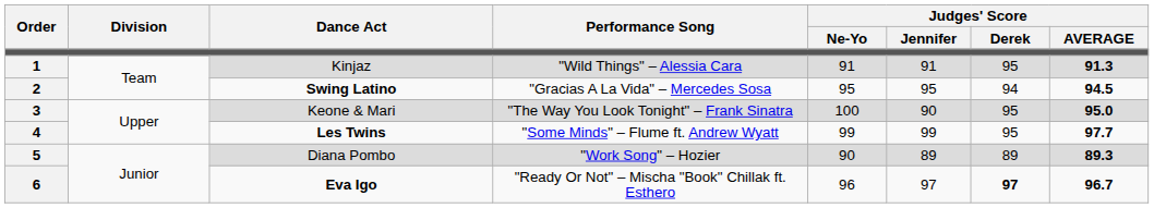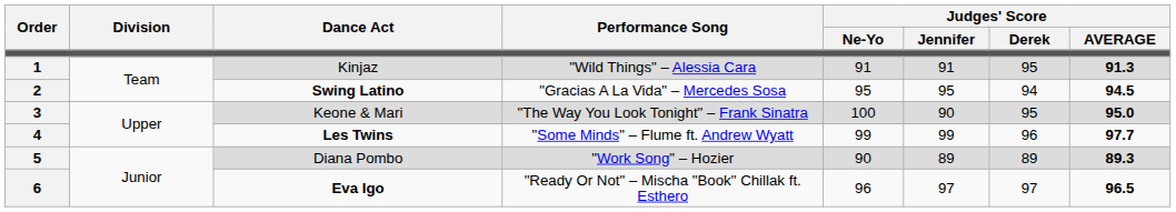Les Twins | Judges' Score / Derek: 95 -> 96
Eva Igo | Judges' Score / Derek: bold -> normal
Eva Igo | Judges' Score / AVERAGE: 96.7 -> 96.5
